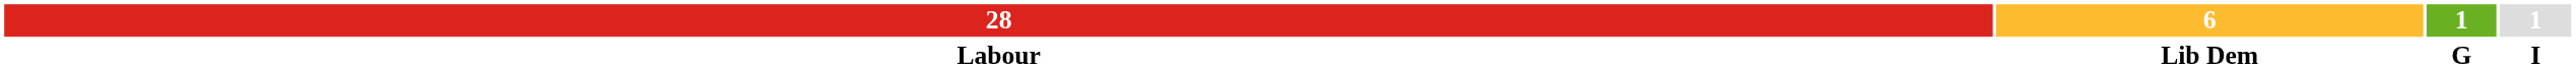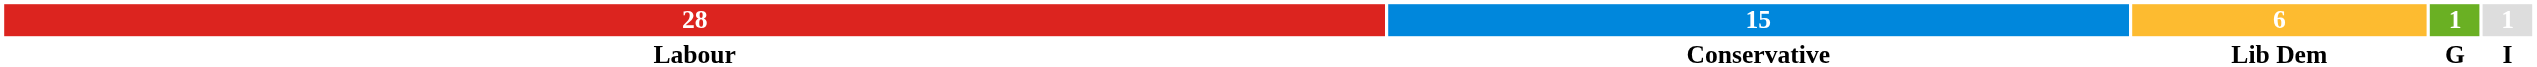+ column: 15 | Conservative
